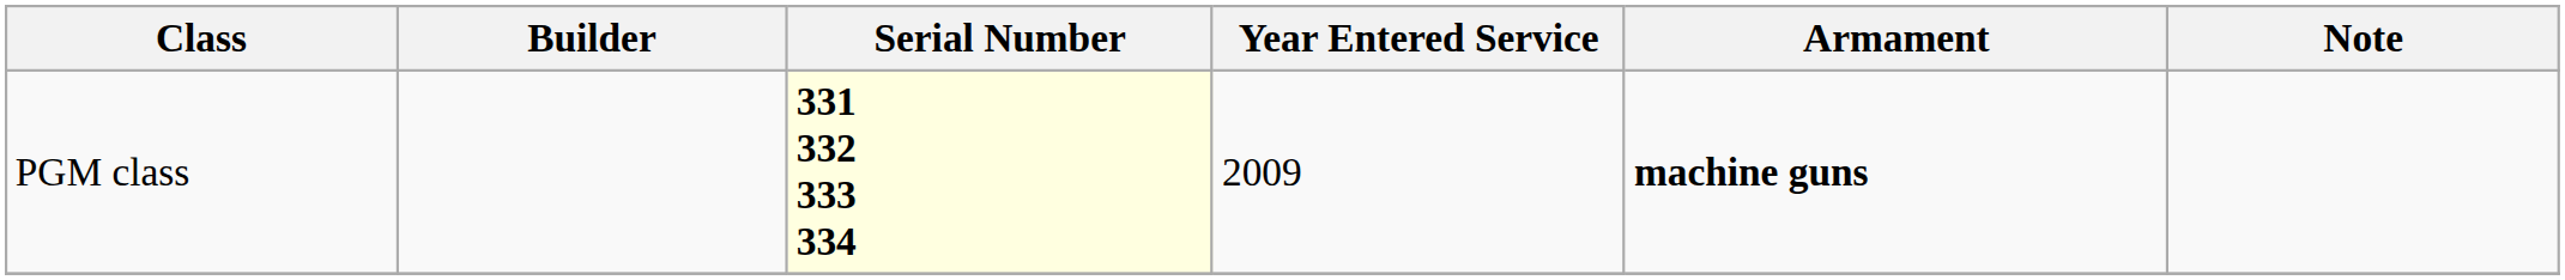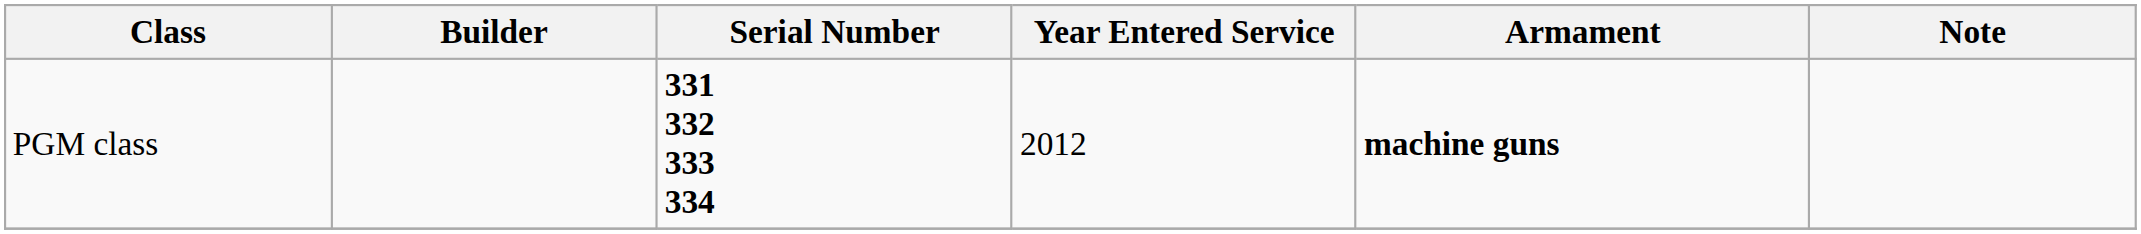PGM class | Serial Number: lightyellow background -> no background
PGM class | Year Entered Service: 2009 -> 2012
